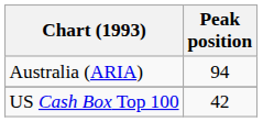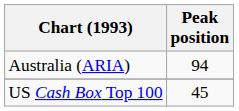US Cash Box Top 100 | Peak position: 42 -> 45
